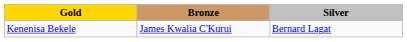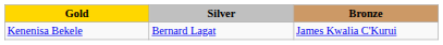columns swapped: Silver <-> Bronze
